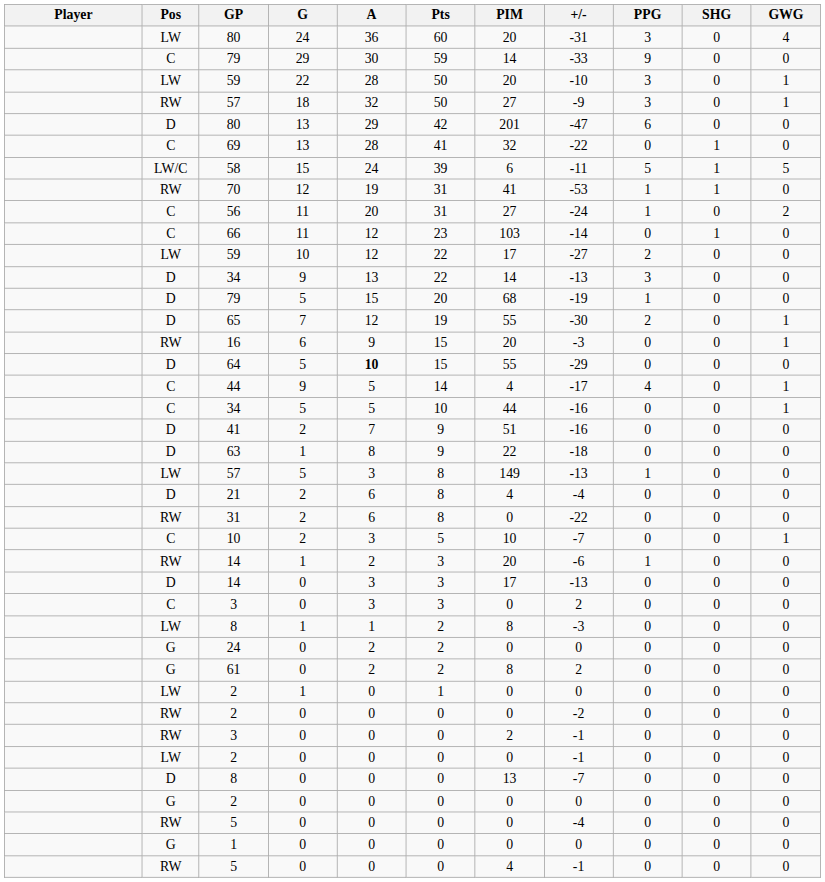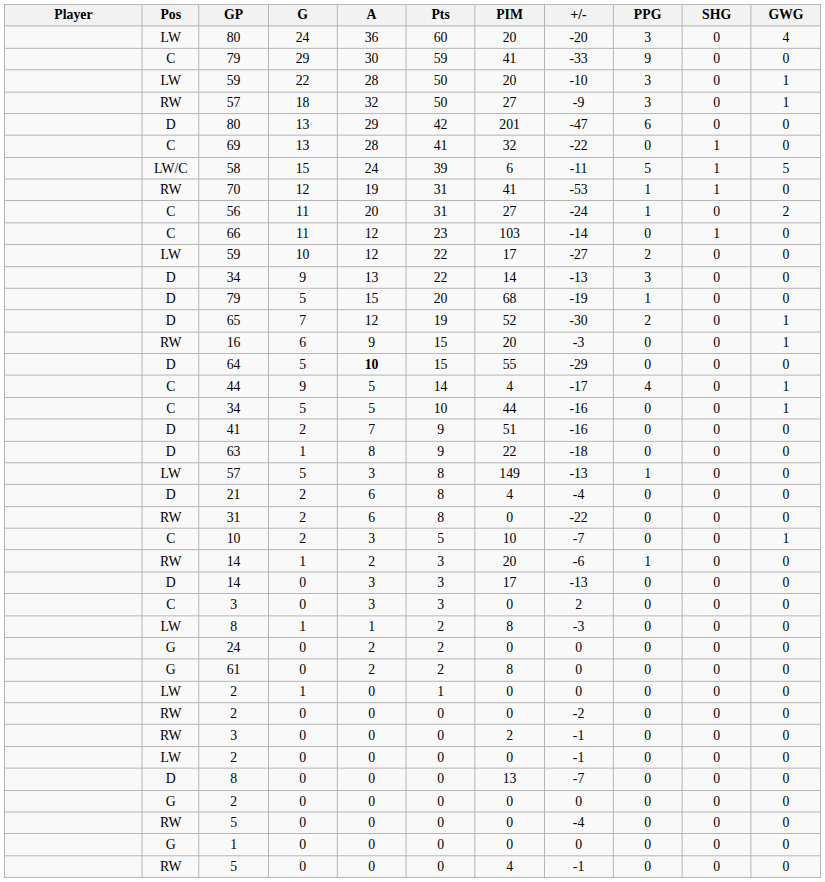LW / 80 | +/-: -31 -> -20
C / 79 | PIM: 14 -> 41
65 | PIM: 55 -> 52
61 | +/-: 2 -> 0
